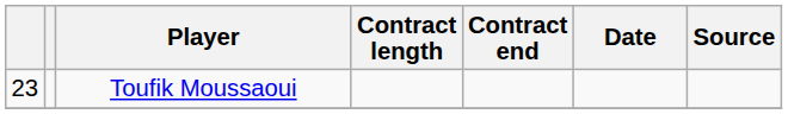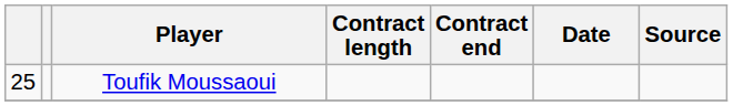Toufik Moussaoui | column 1: 23 -> 25
